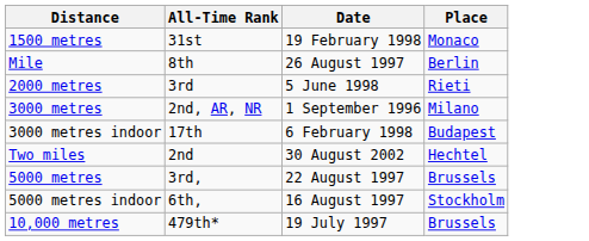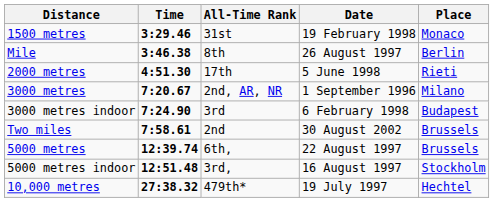+ column: Time | 3:29.46 | 3:46.38 | 4:51.30 | 7:20.67 | 7:24.90 | 7:58.61 | 12:39.74 | 12:51.48 | 27:38.32
2000 metres | All-Time Rank: 3rd -> 17th
3000 metres indoor | All-Time Rank: 17th -> 3rd
Two miles | Place: Hechtel -> Brussels
5000 metres | All-Time Rank: 3rd, -> 6th,
5000 metres indoor | All-Time Rank: 6th, -> 3rd,
10,000 metres | Place: Brussels -> Hechtel
